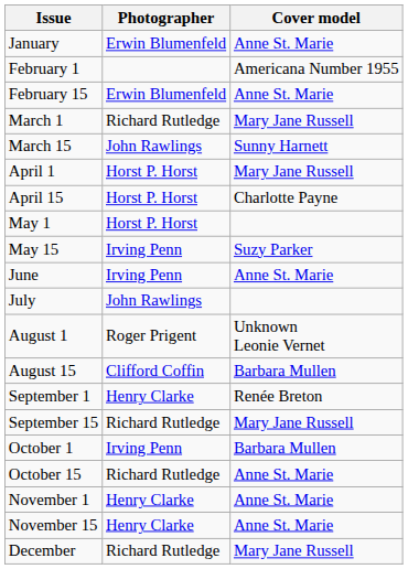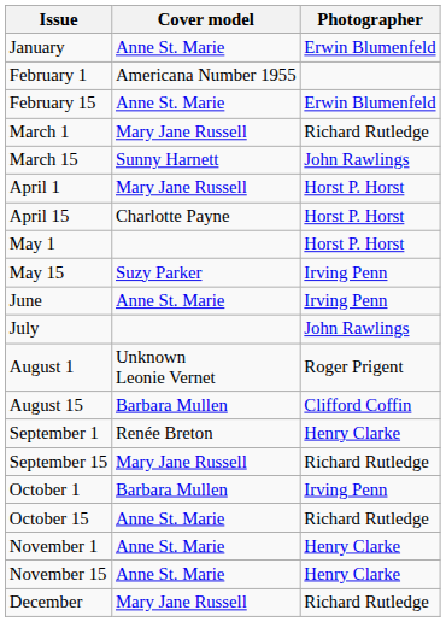columns swapped: Cover model <-> Photographer
